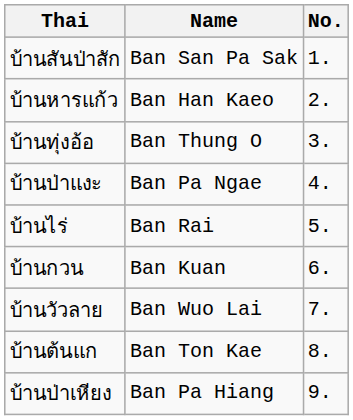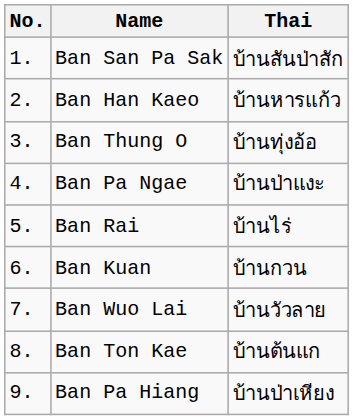columns swapped: No. <-> Thai
